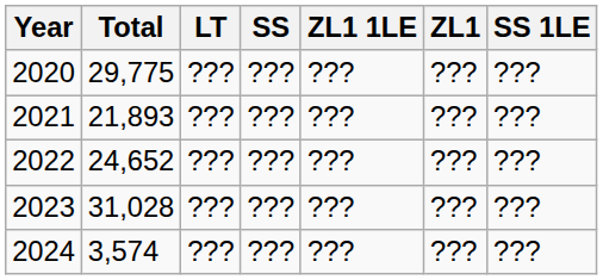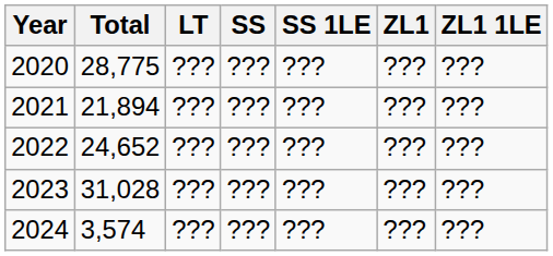columns swapped: SS 1LE <-> ZL1 1LE
2020 | Total: 29,775 -> 28,775
2021 | Total: 21,893 -> 21,894
